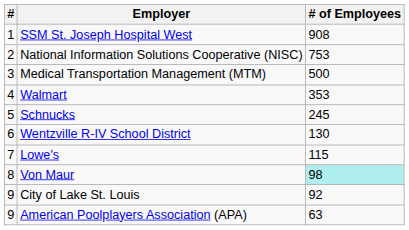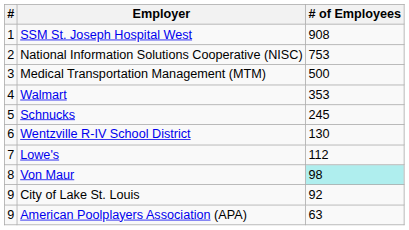Lowe's | # of Employees: 115 -> 112
